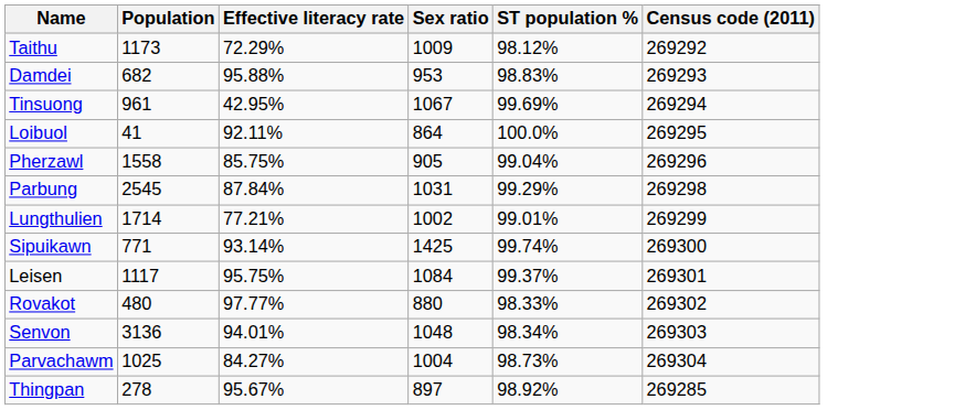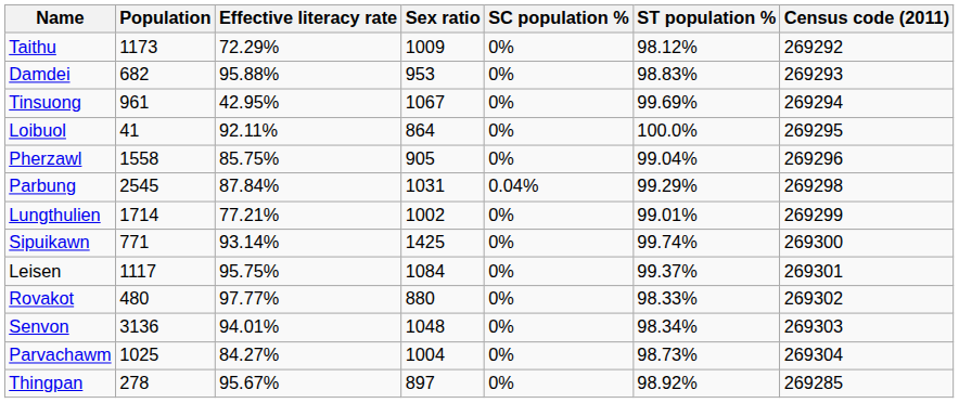+ column: SC population % | 0% | 0% | 0% | 0% | 0% | 0.04% | 0% | 0% | 0% | 0% | 0% | 0% | 0%
